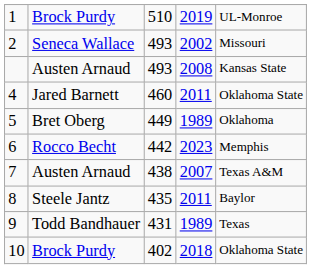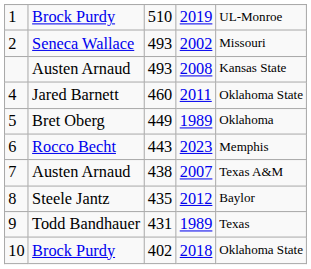6 | column 3: 442 -> 443
8 | column 4: 2011 -> 2012
